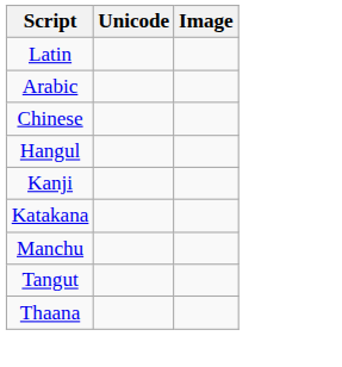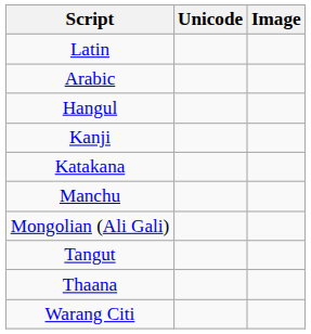- row: Chinese
+ row: Mongolian (Ali Gali)
+ row: Warang Citi
